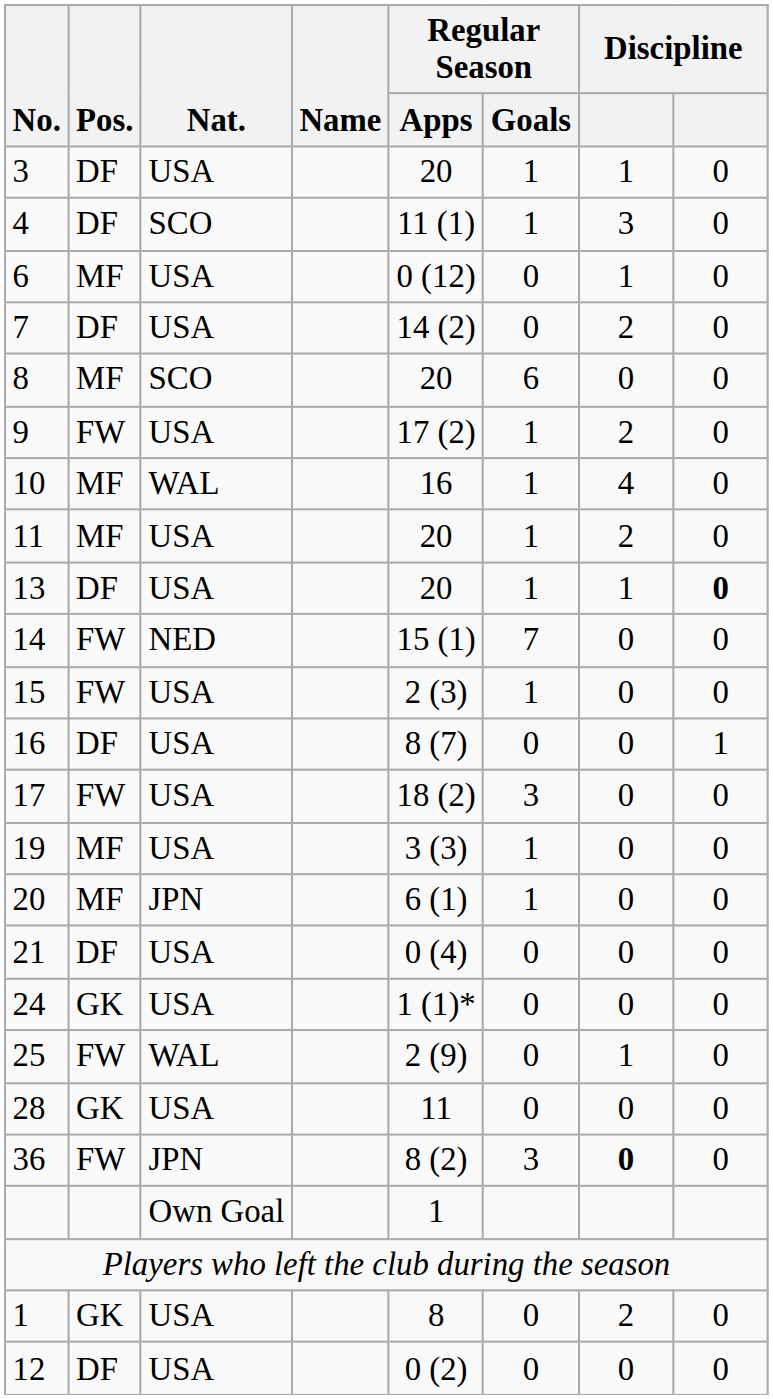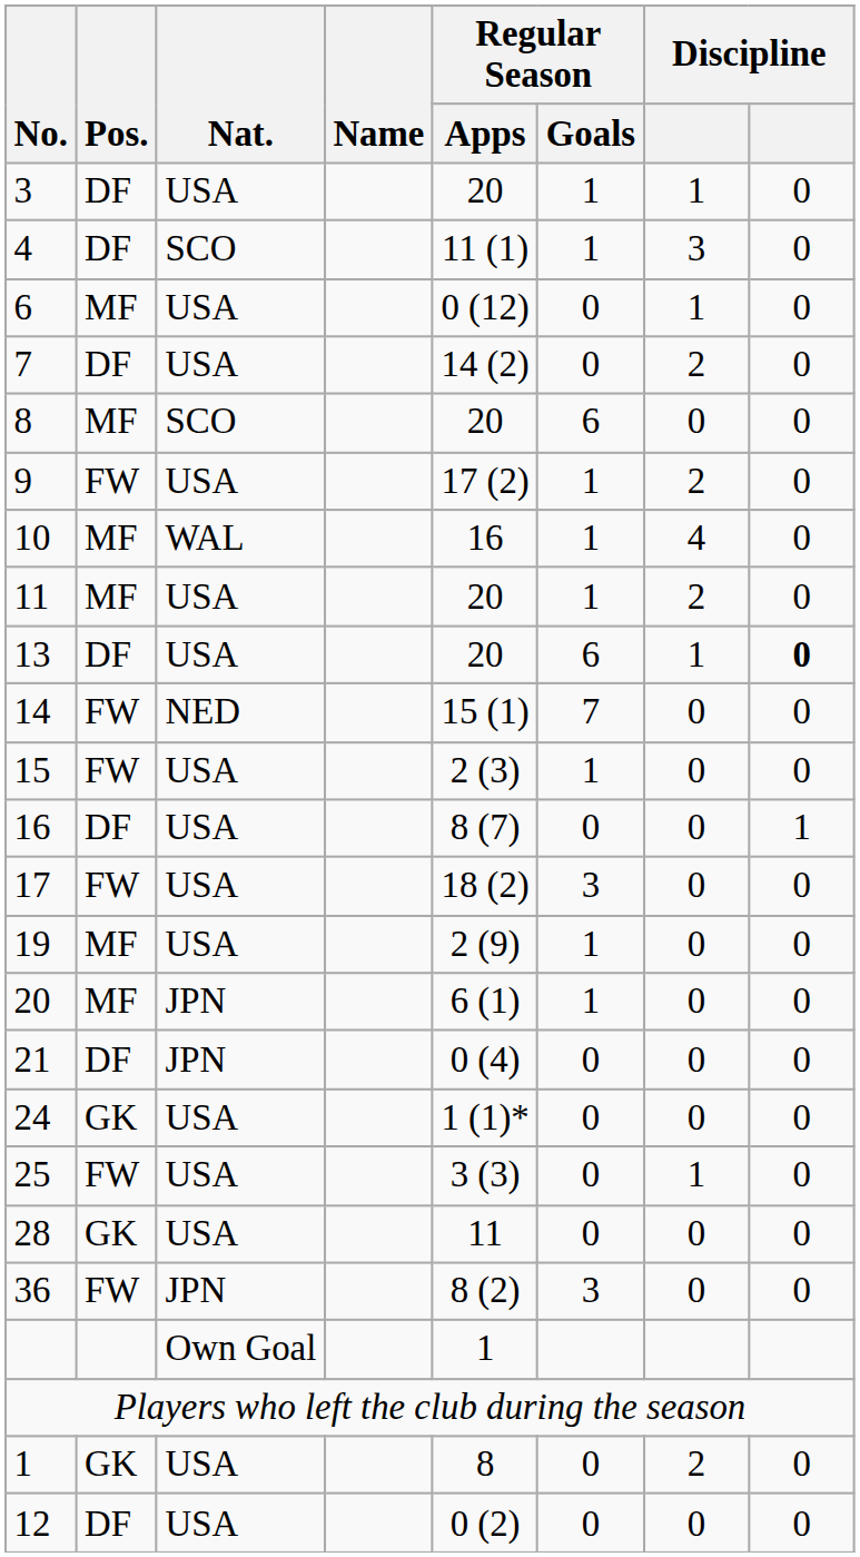13 | Regular Season / Goals: 1 -> 6
19 | Regular Season / Apps: 3 (3) -> 2 (9)
21 | Nat.: USA -> JPN
25 | Nat.: WAL -> USA
25 | Regular Season / Apps: 2 (9) -> 3 (3)
36 | column 7: bold -> normal
